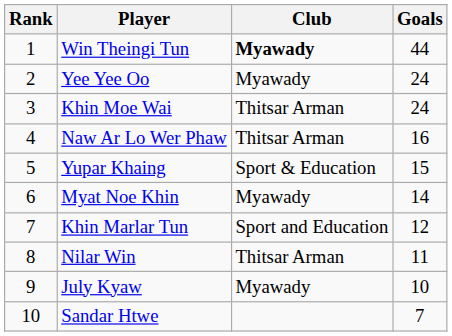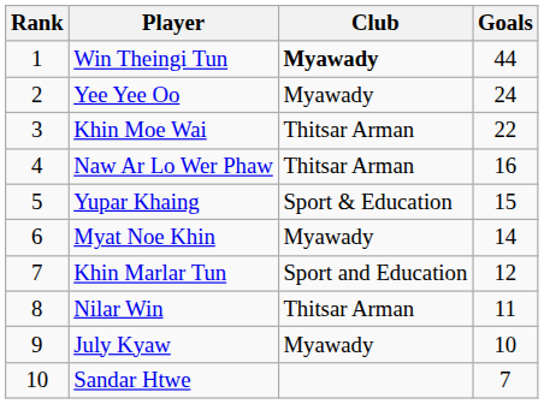Khin Moe Wai | Goals: 24 -> 22
